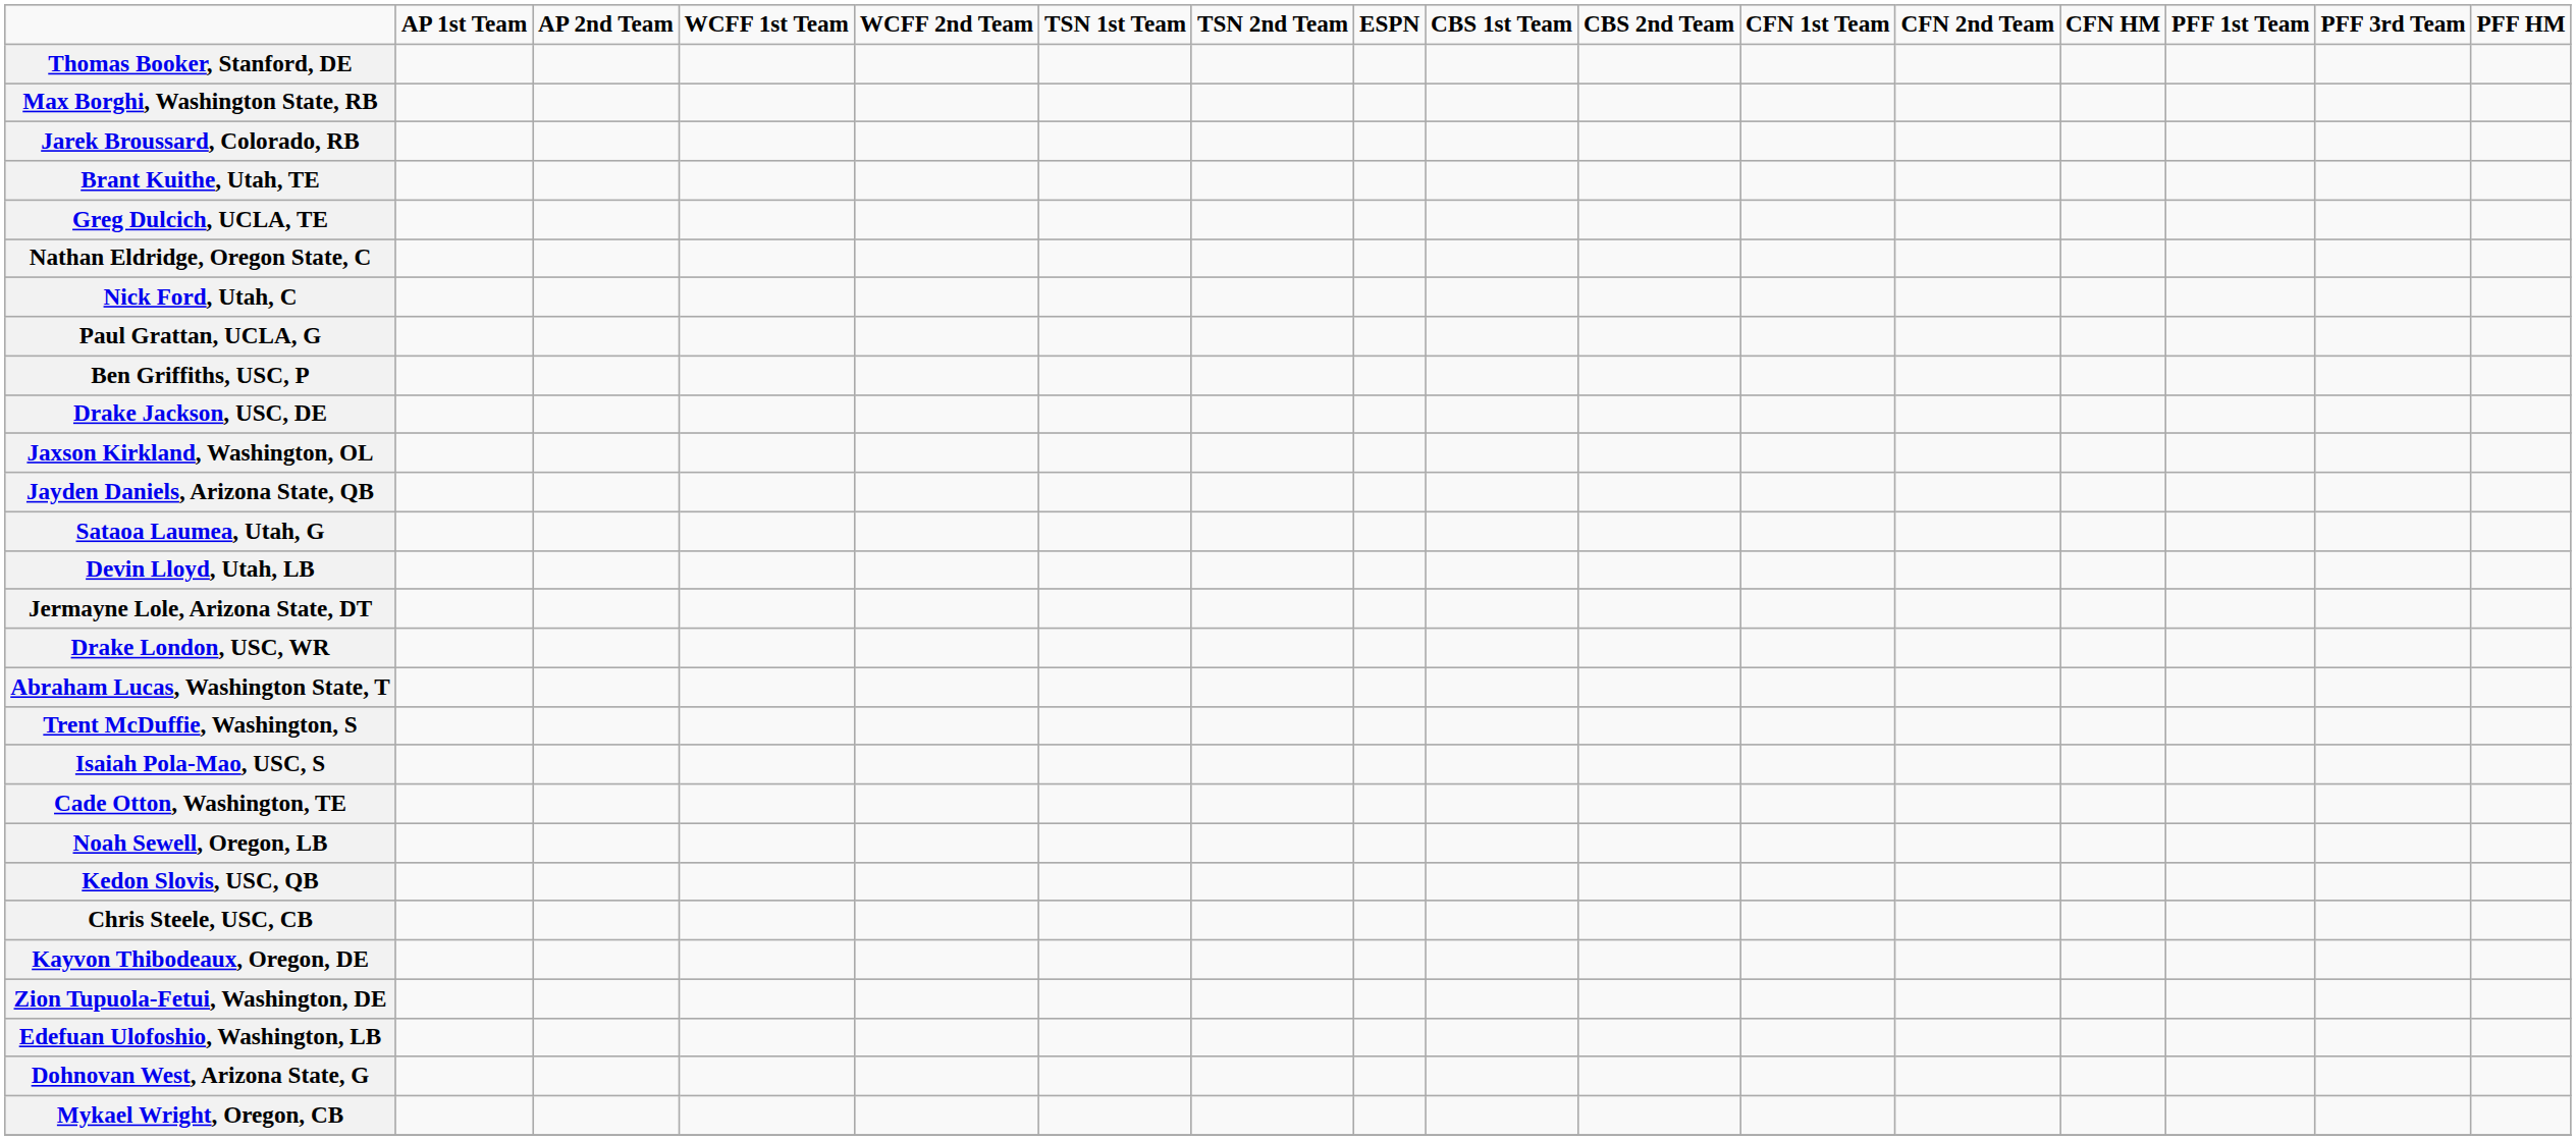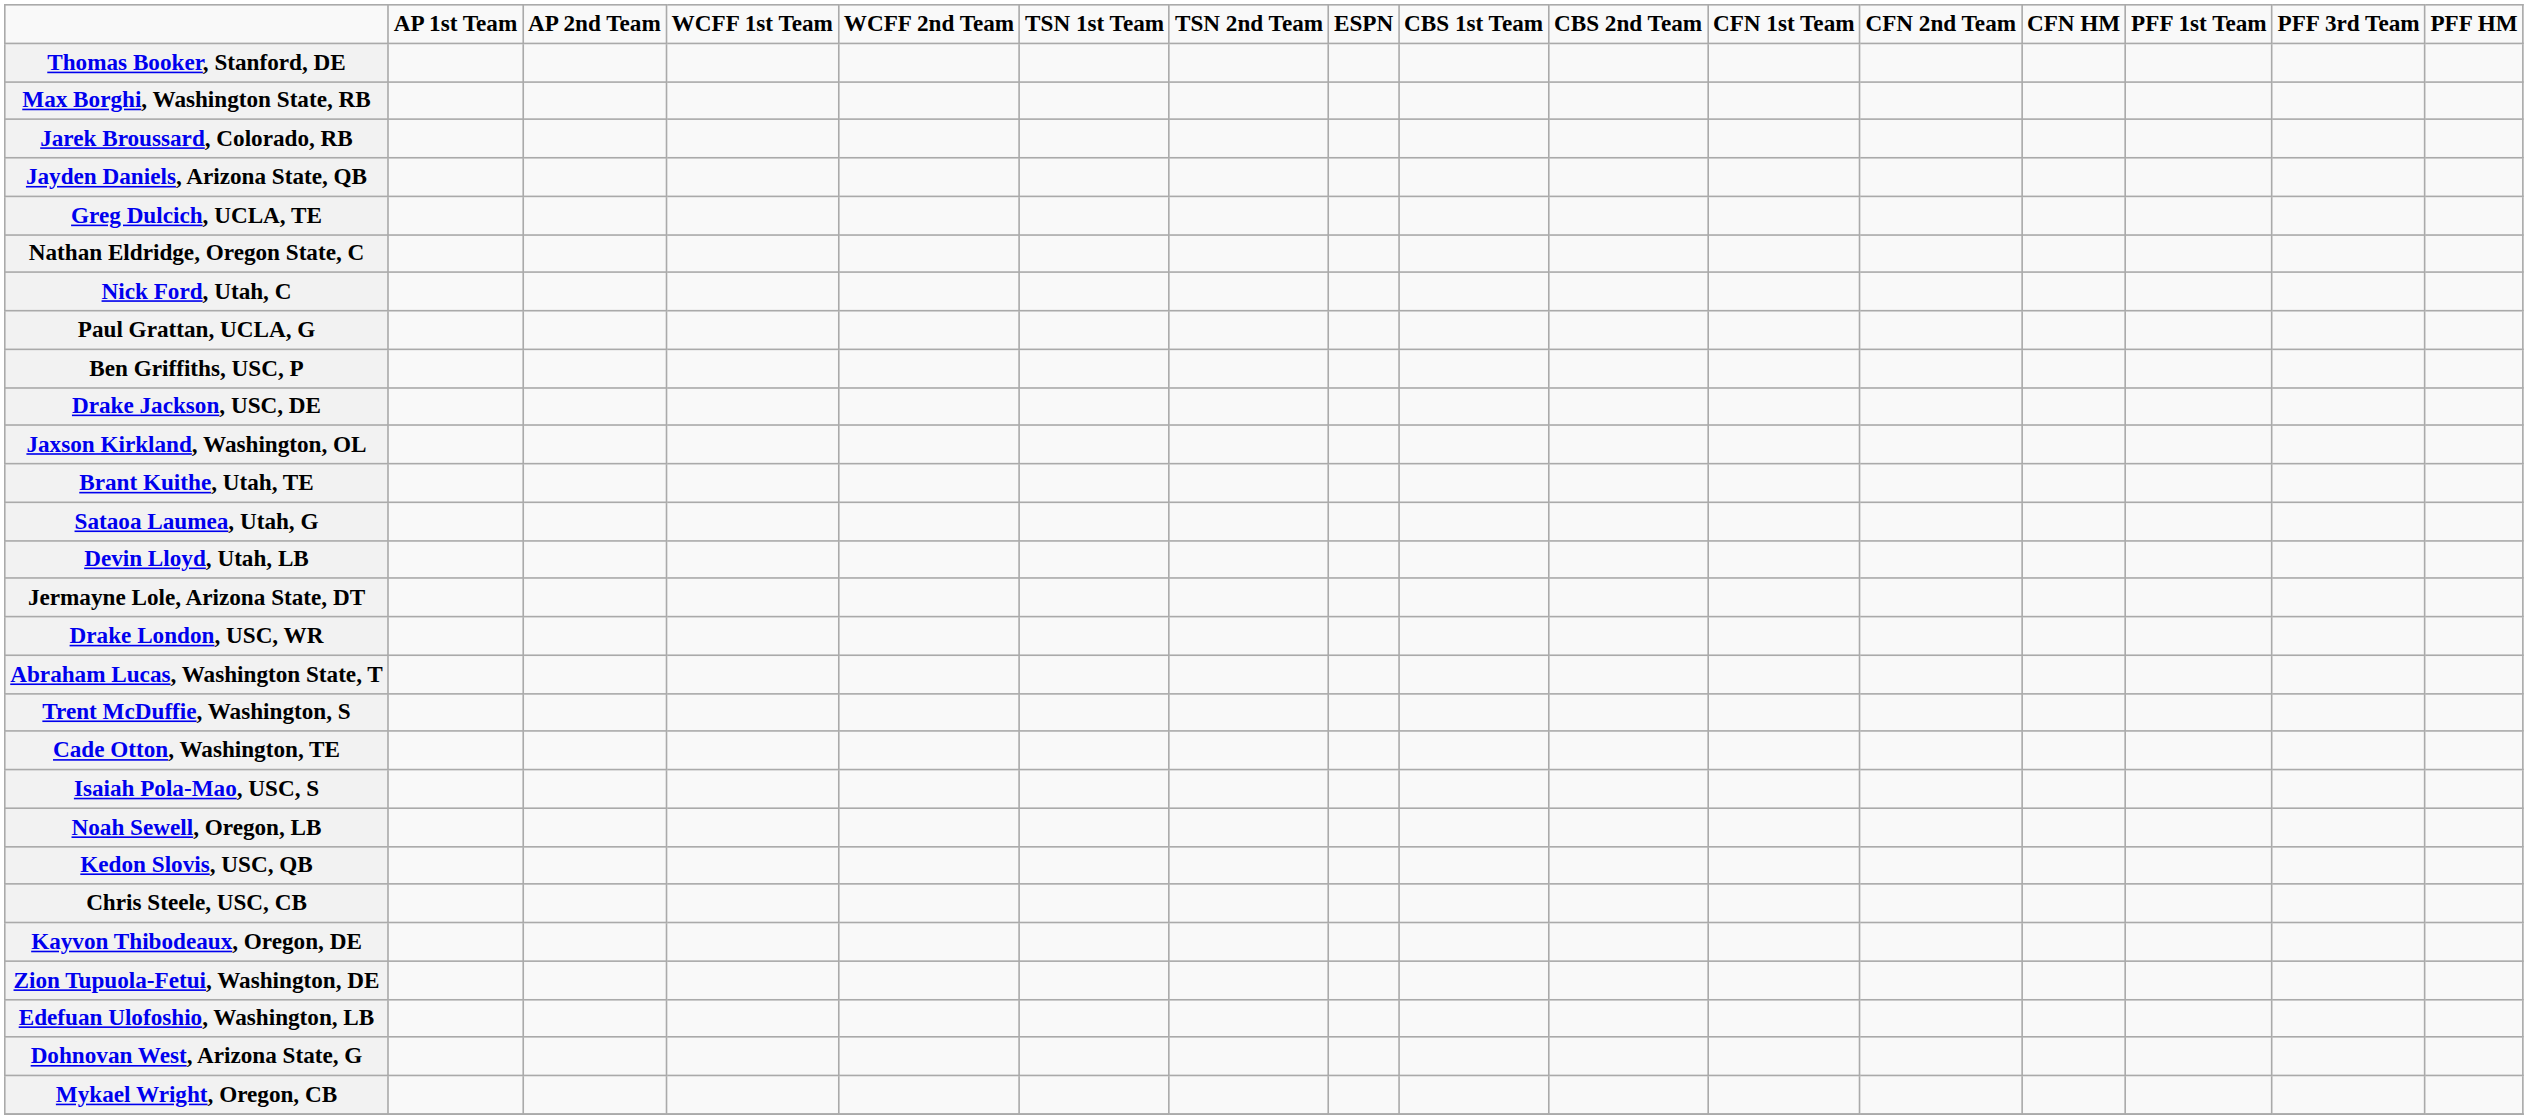rows swapped: Jayden Daniels, Arizona State, QB <-> Brant Kuithe, Utah, TE
rows swapped: Cade Otton, Washington, TE <-> Isaiah Pola-Mao, USC, S
